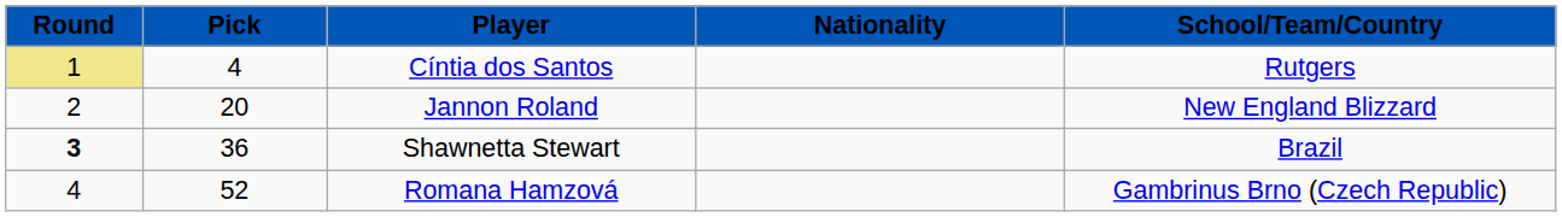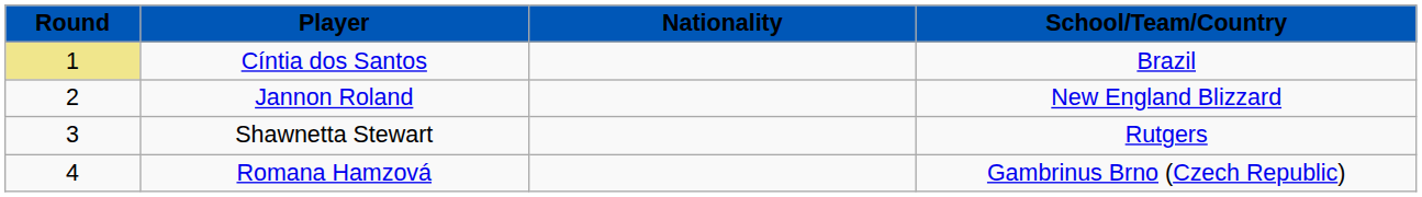- column: Pick | 4 | 20 | 36 | 52
Cíntia dos Santos | School/Team/Country: Rutgers -> Brazil
Shawnetta Stewart | Round: bold -> normal
Shawnetta Stewart | School/Team/Country: Brazil -> Rutgers
